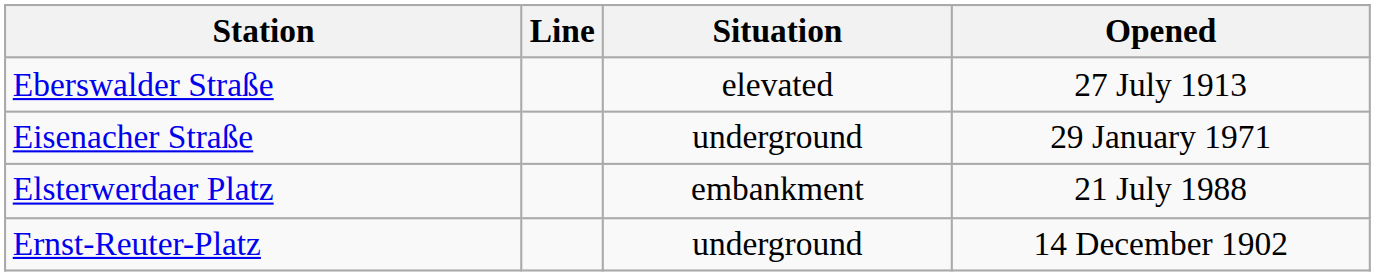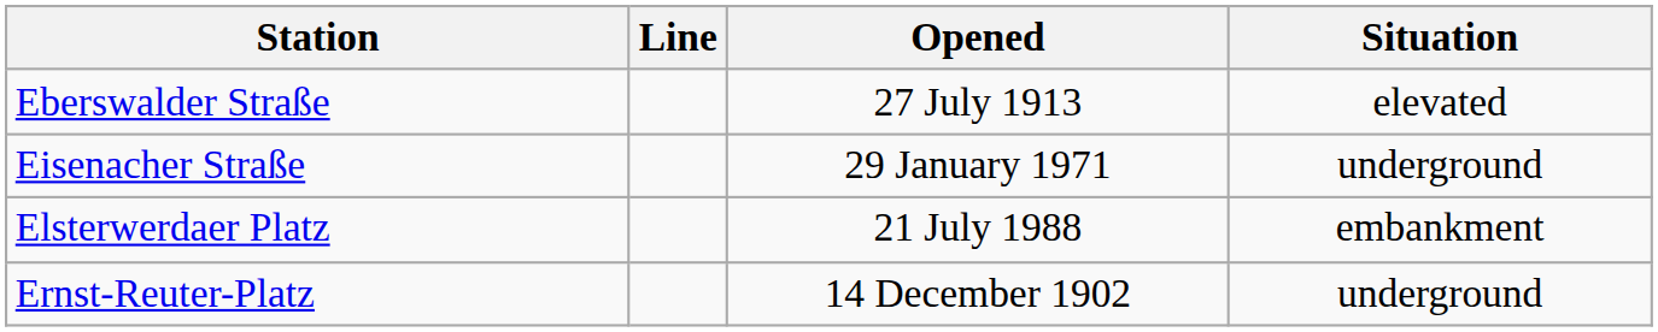columns swapped: Opened <-> Situation
